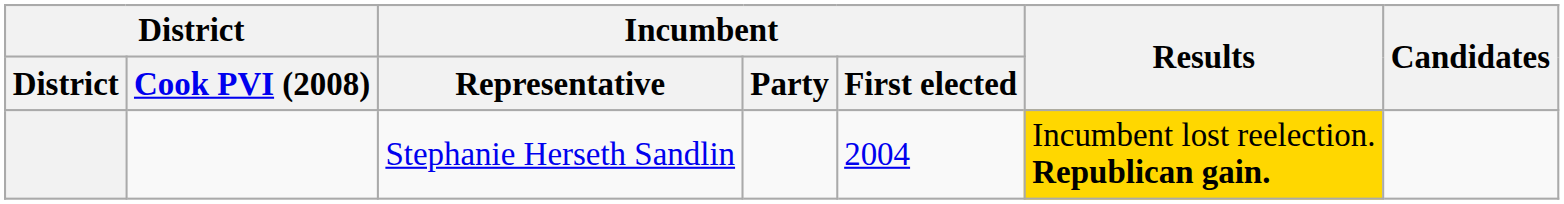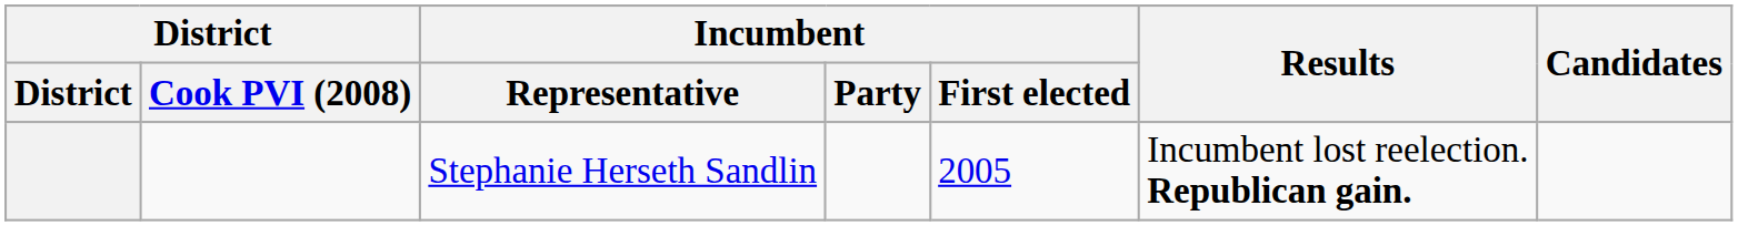Stephanie Herseth Sandlin | Incumbent / First elected: 2004 -> 2005
Stephanie Herseth Sandlin | Results: gold background -> no background
